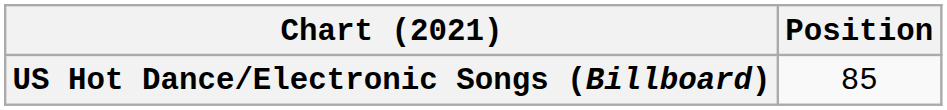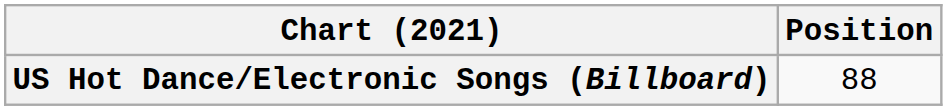US Hot Dance/Electronic Songs (Billboard) | Position: 85 -> 88
